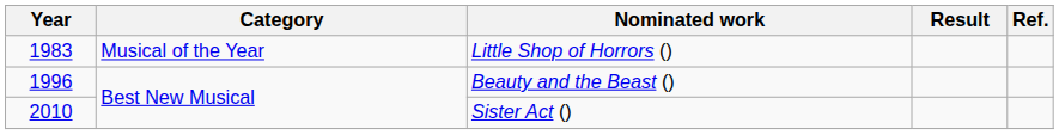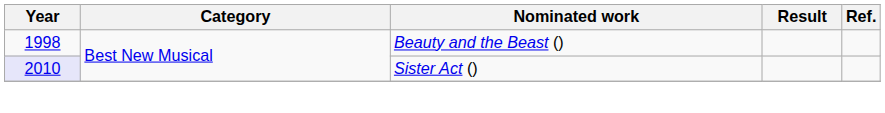- row: 1983 | Musical of the Year | Little Shop of Horrors ()
Beauty and the Beast () | Year: 1996 -> 1998
Sister Act () | Year: no background -> lavender background
